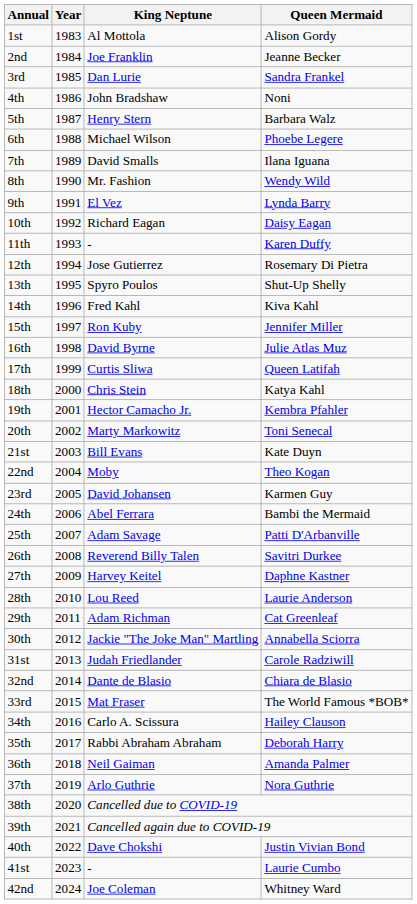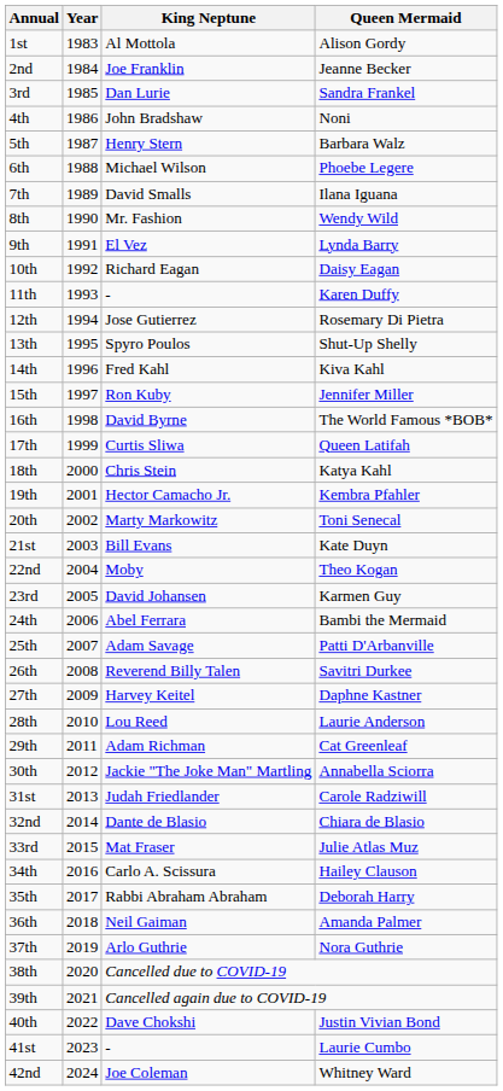16th | Queen Mermaid: Julie Atlas Muz -> The World Famous *BOB*
33rd | Queen Mermaid: The World Famous *BOB* -> Julie Atlas Muz
